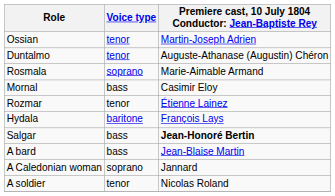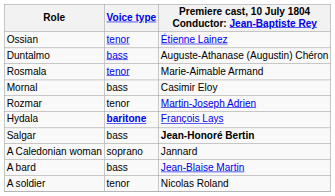Ossian | column 3: Martin-Joseph Adrien -> Étienne Lainez
Duntalmo | Voice type: tenor -> bass
Rosmala | Voice type: soprano -> tenor
Rozmar | column 3: Étienne Lainez -> Martin-Joseph Adrien
Hydala | Voice type: normal -> bold
rows swapped: A bard <-> A Caledonian woman
